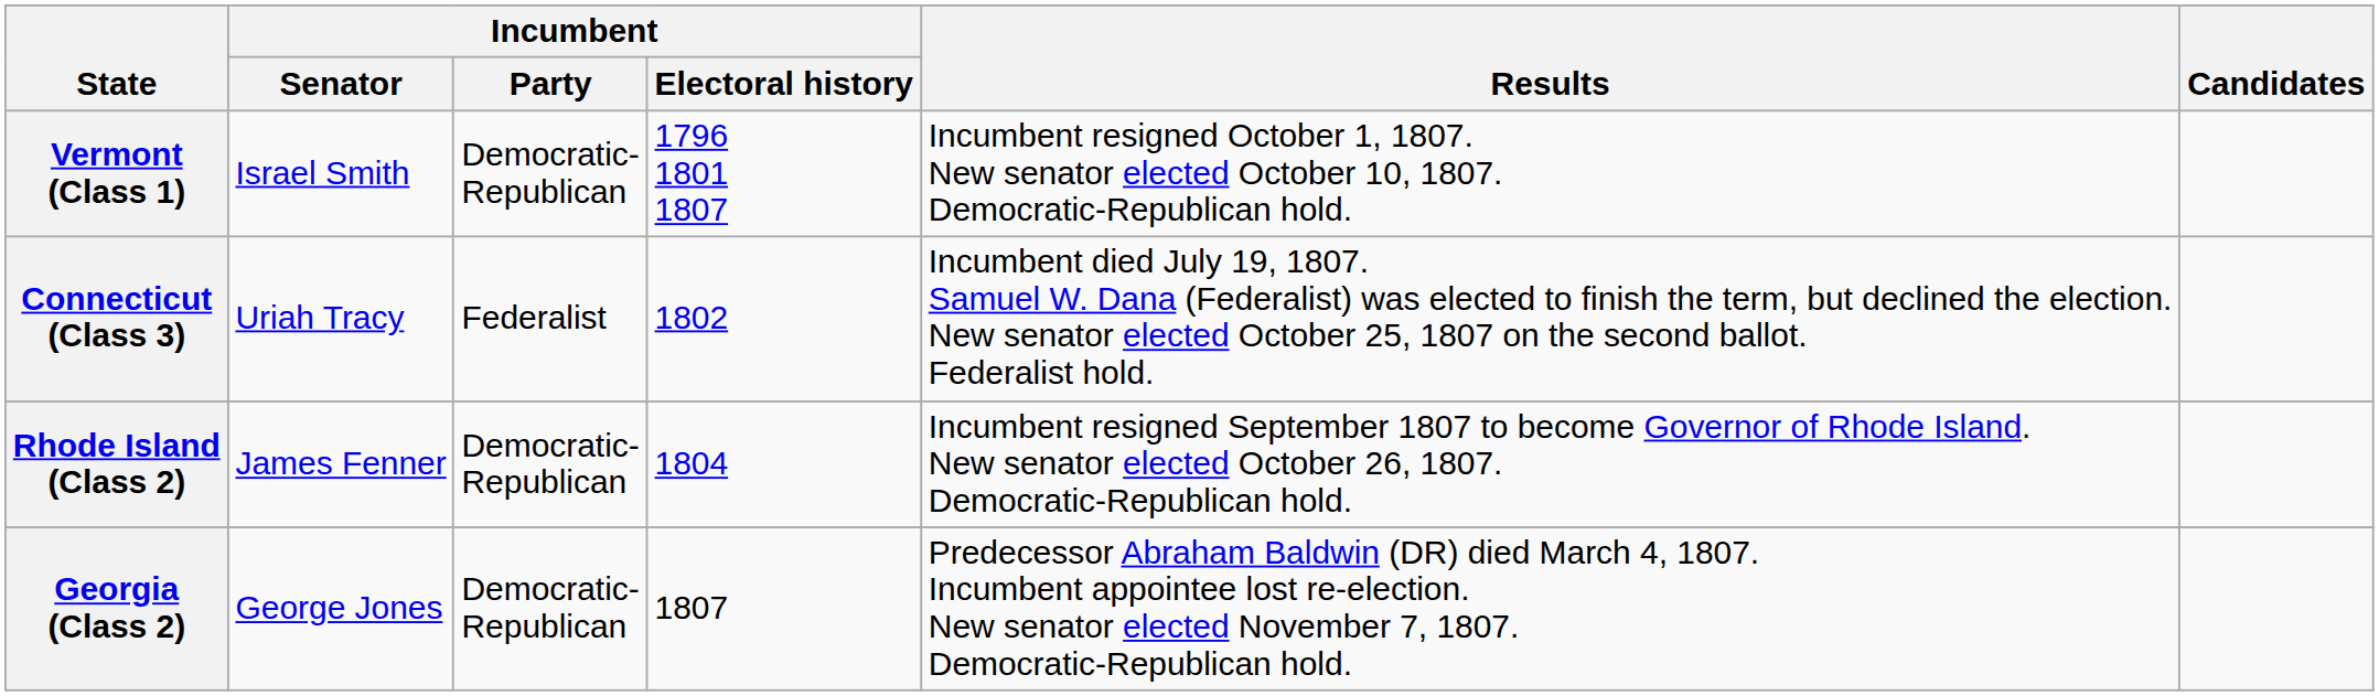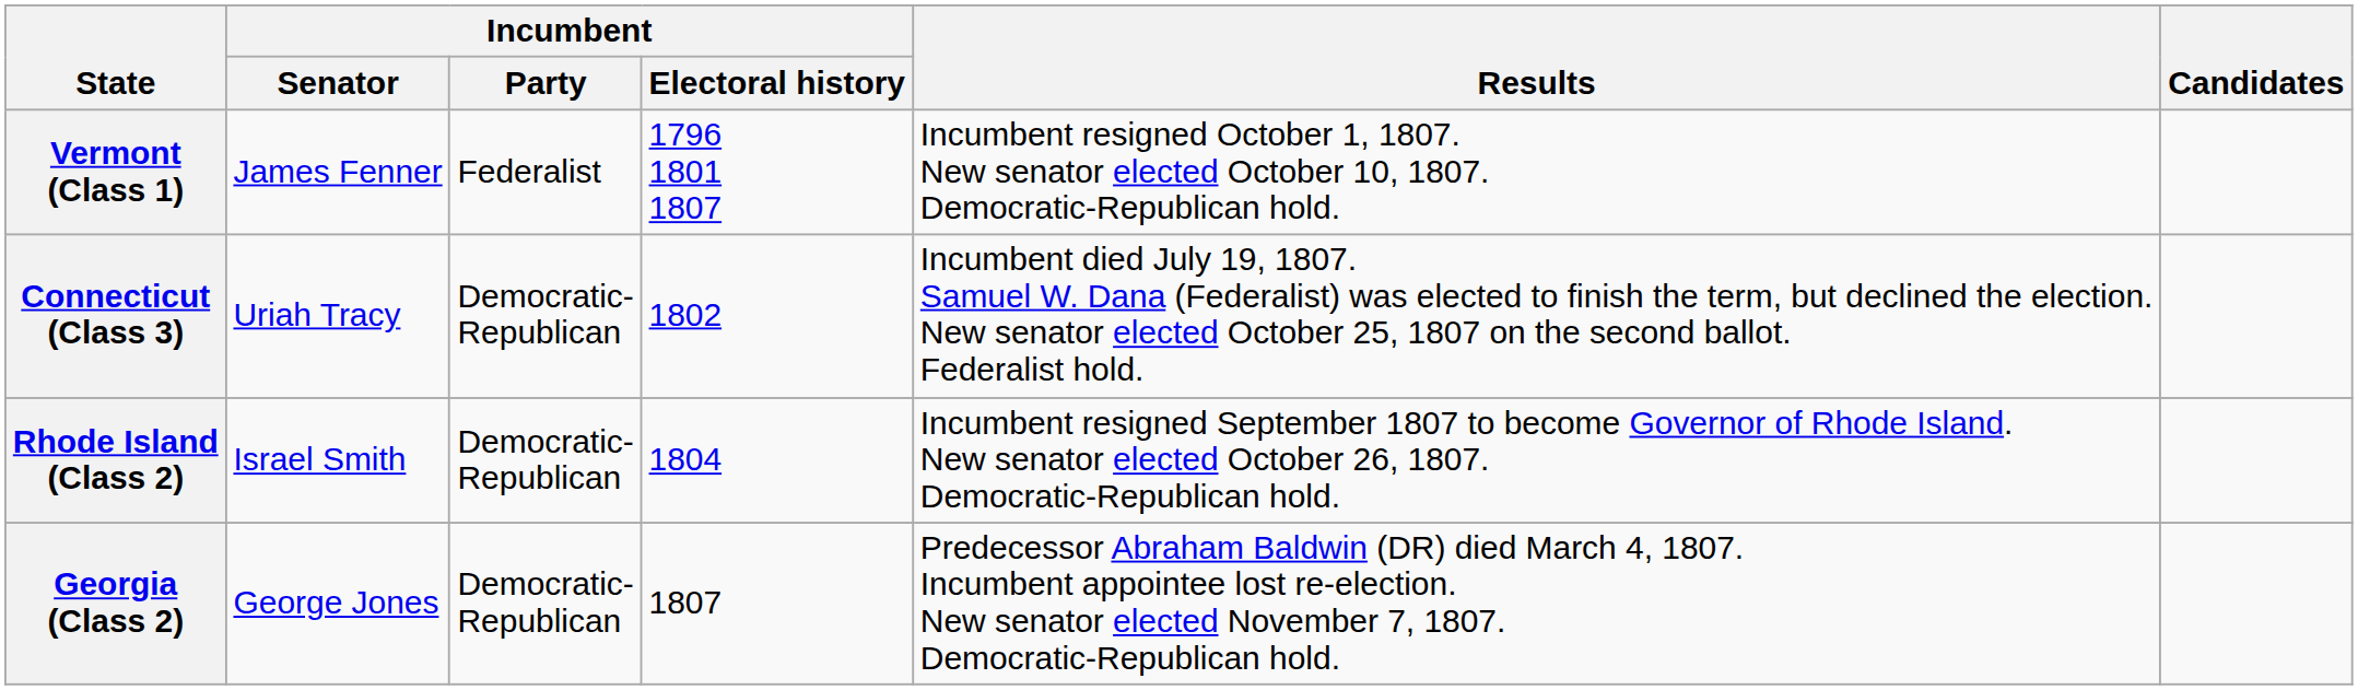Vermont (Class 1) | Incumbent / Senator: Israel Smith -> James Fenner
Vermont (Class 1) | Incumbent / Party: Democratic- Republican -> Federalist
Connecticut (Class 3) | Incumbent / Party: Federalist -> Democratic- Republican
Rhode Island (Class 2) | Incumbent / Senator: James Fenner -> Israel Smith
